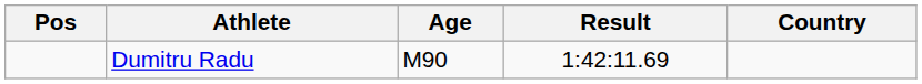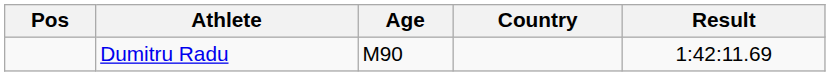columns swapped: Country <-> Result
